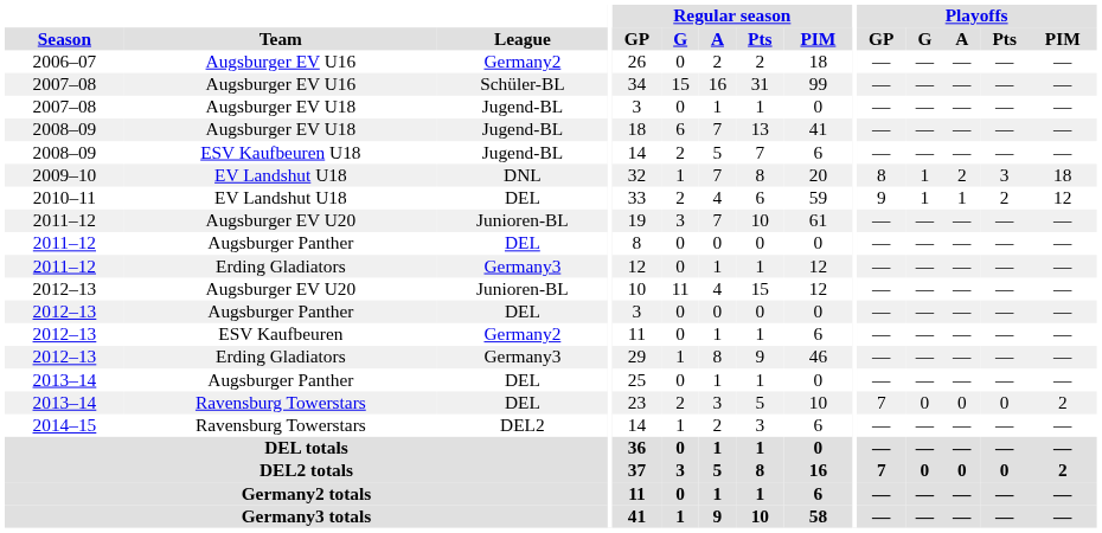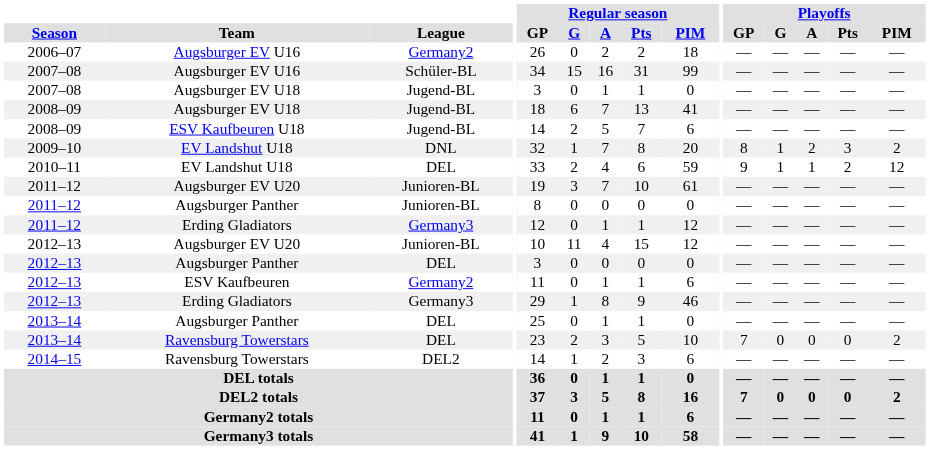2009–10 | Playoffs / PIM: 18 -> 2
2011–12 / Augsburger Panther | League: DEL -> Junioren-BL
